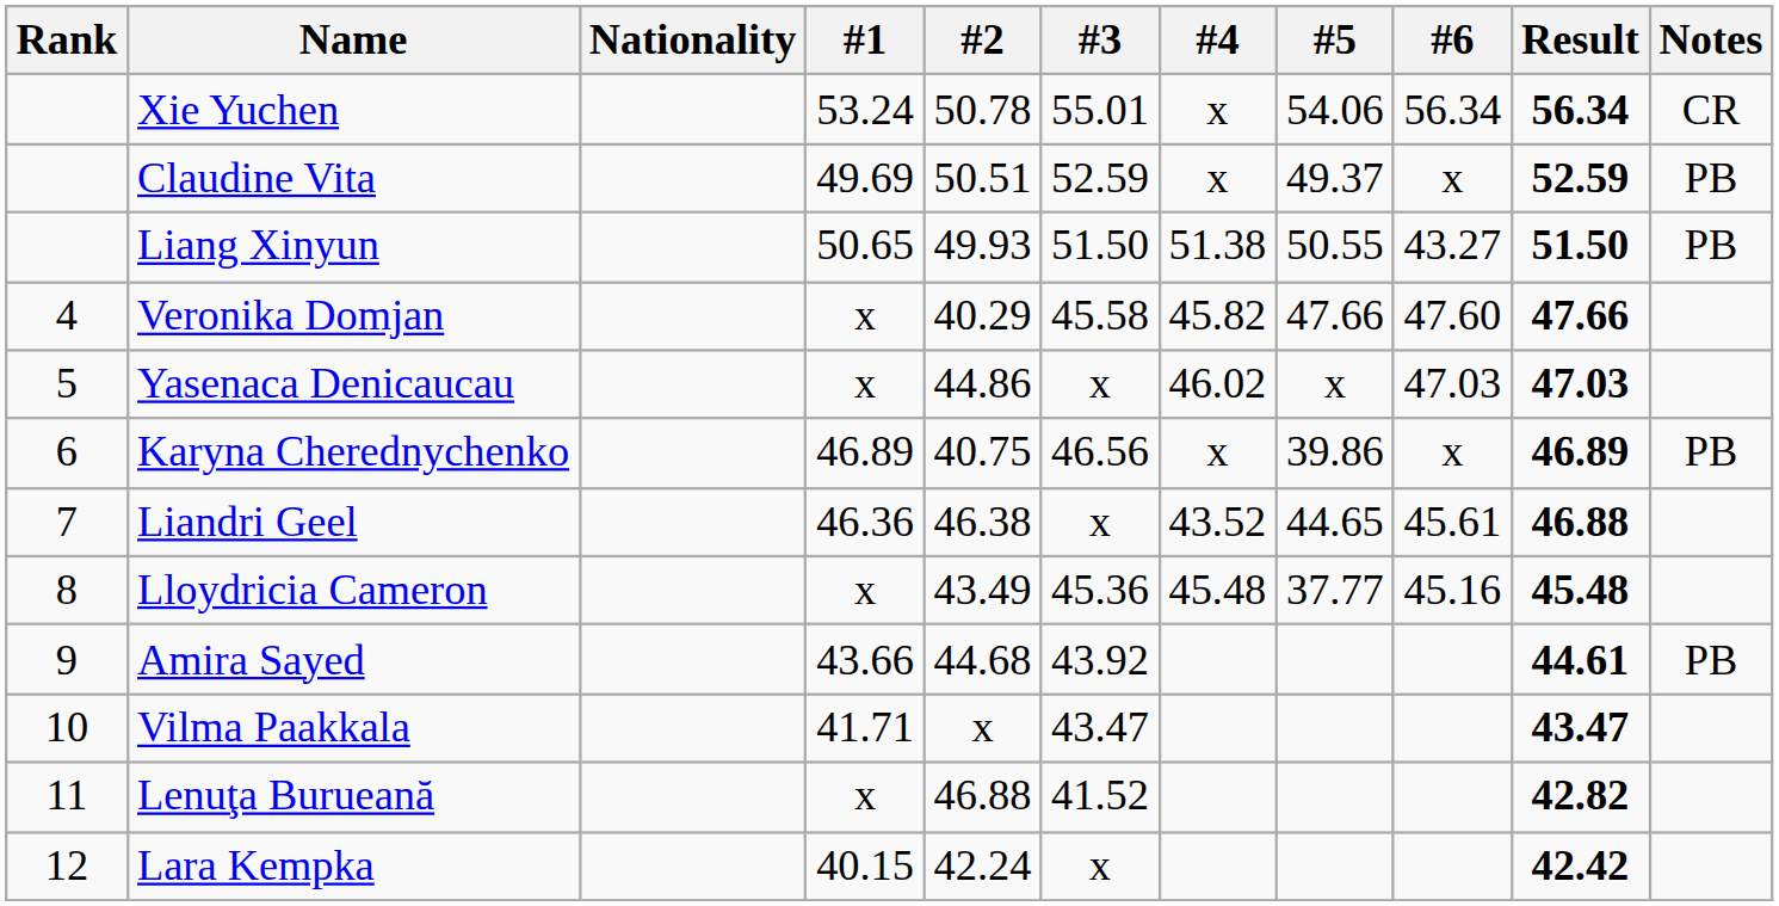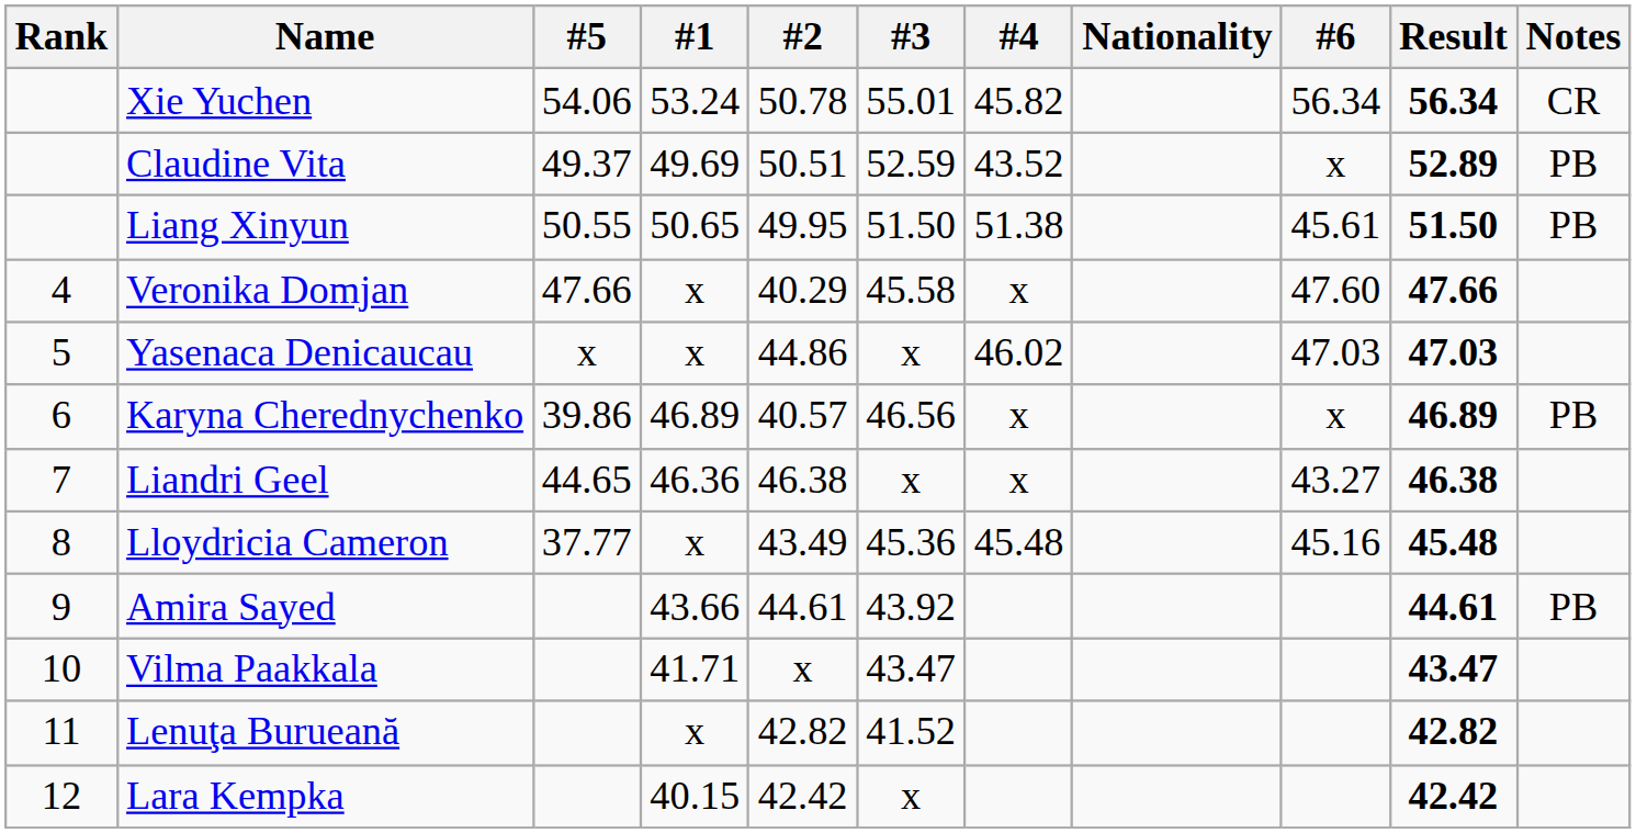columns swapped: Nationality <-> #5
Xie Yuchen | #4: x -> 45.82
Claudine Vita | #4: x -> 43.52
Claudine Vita | Result: 52.59 -> 52.89
Liang Xinyun | #2: 49.93 -> 49.95
Liang Xinyun | #6: 43.27 -> 45.61
Veronika Domjan | #4: 45.82 -> x
Karyna Cherednychenko | #2: 40.75 -> 40.57
Liandri Geel | #4: 43.52 -> x
Liandri Geel | #6: 45.61 -> 43.27
Liandri Geel | Result: 46.88 -> 46.38
Amira Sayed | #2: 44.68 -> 44.61
Lenuţa Burueană | #2: 46.88 -> 42.82
Lara Kempka | #2: 42.24 -> 42.42
